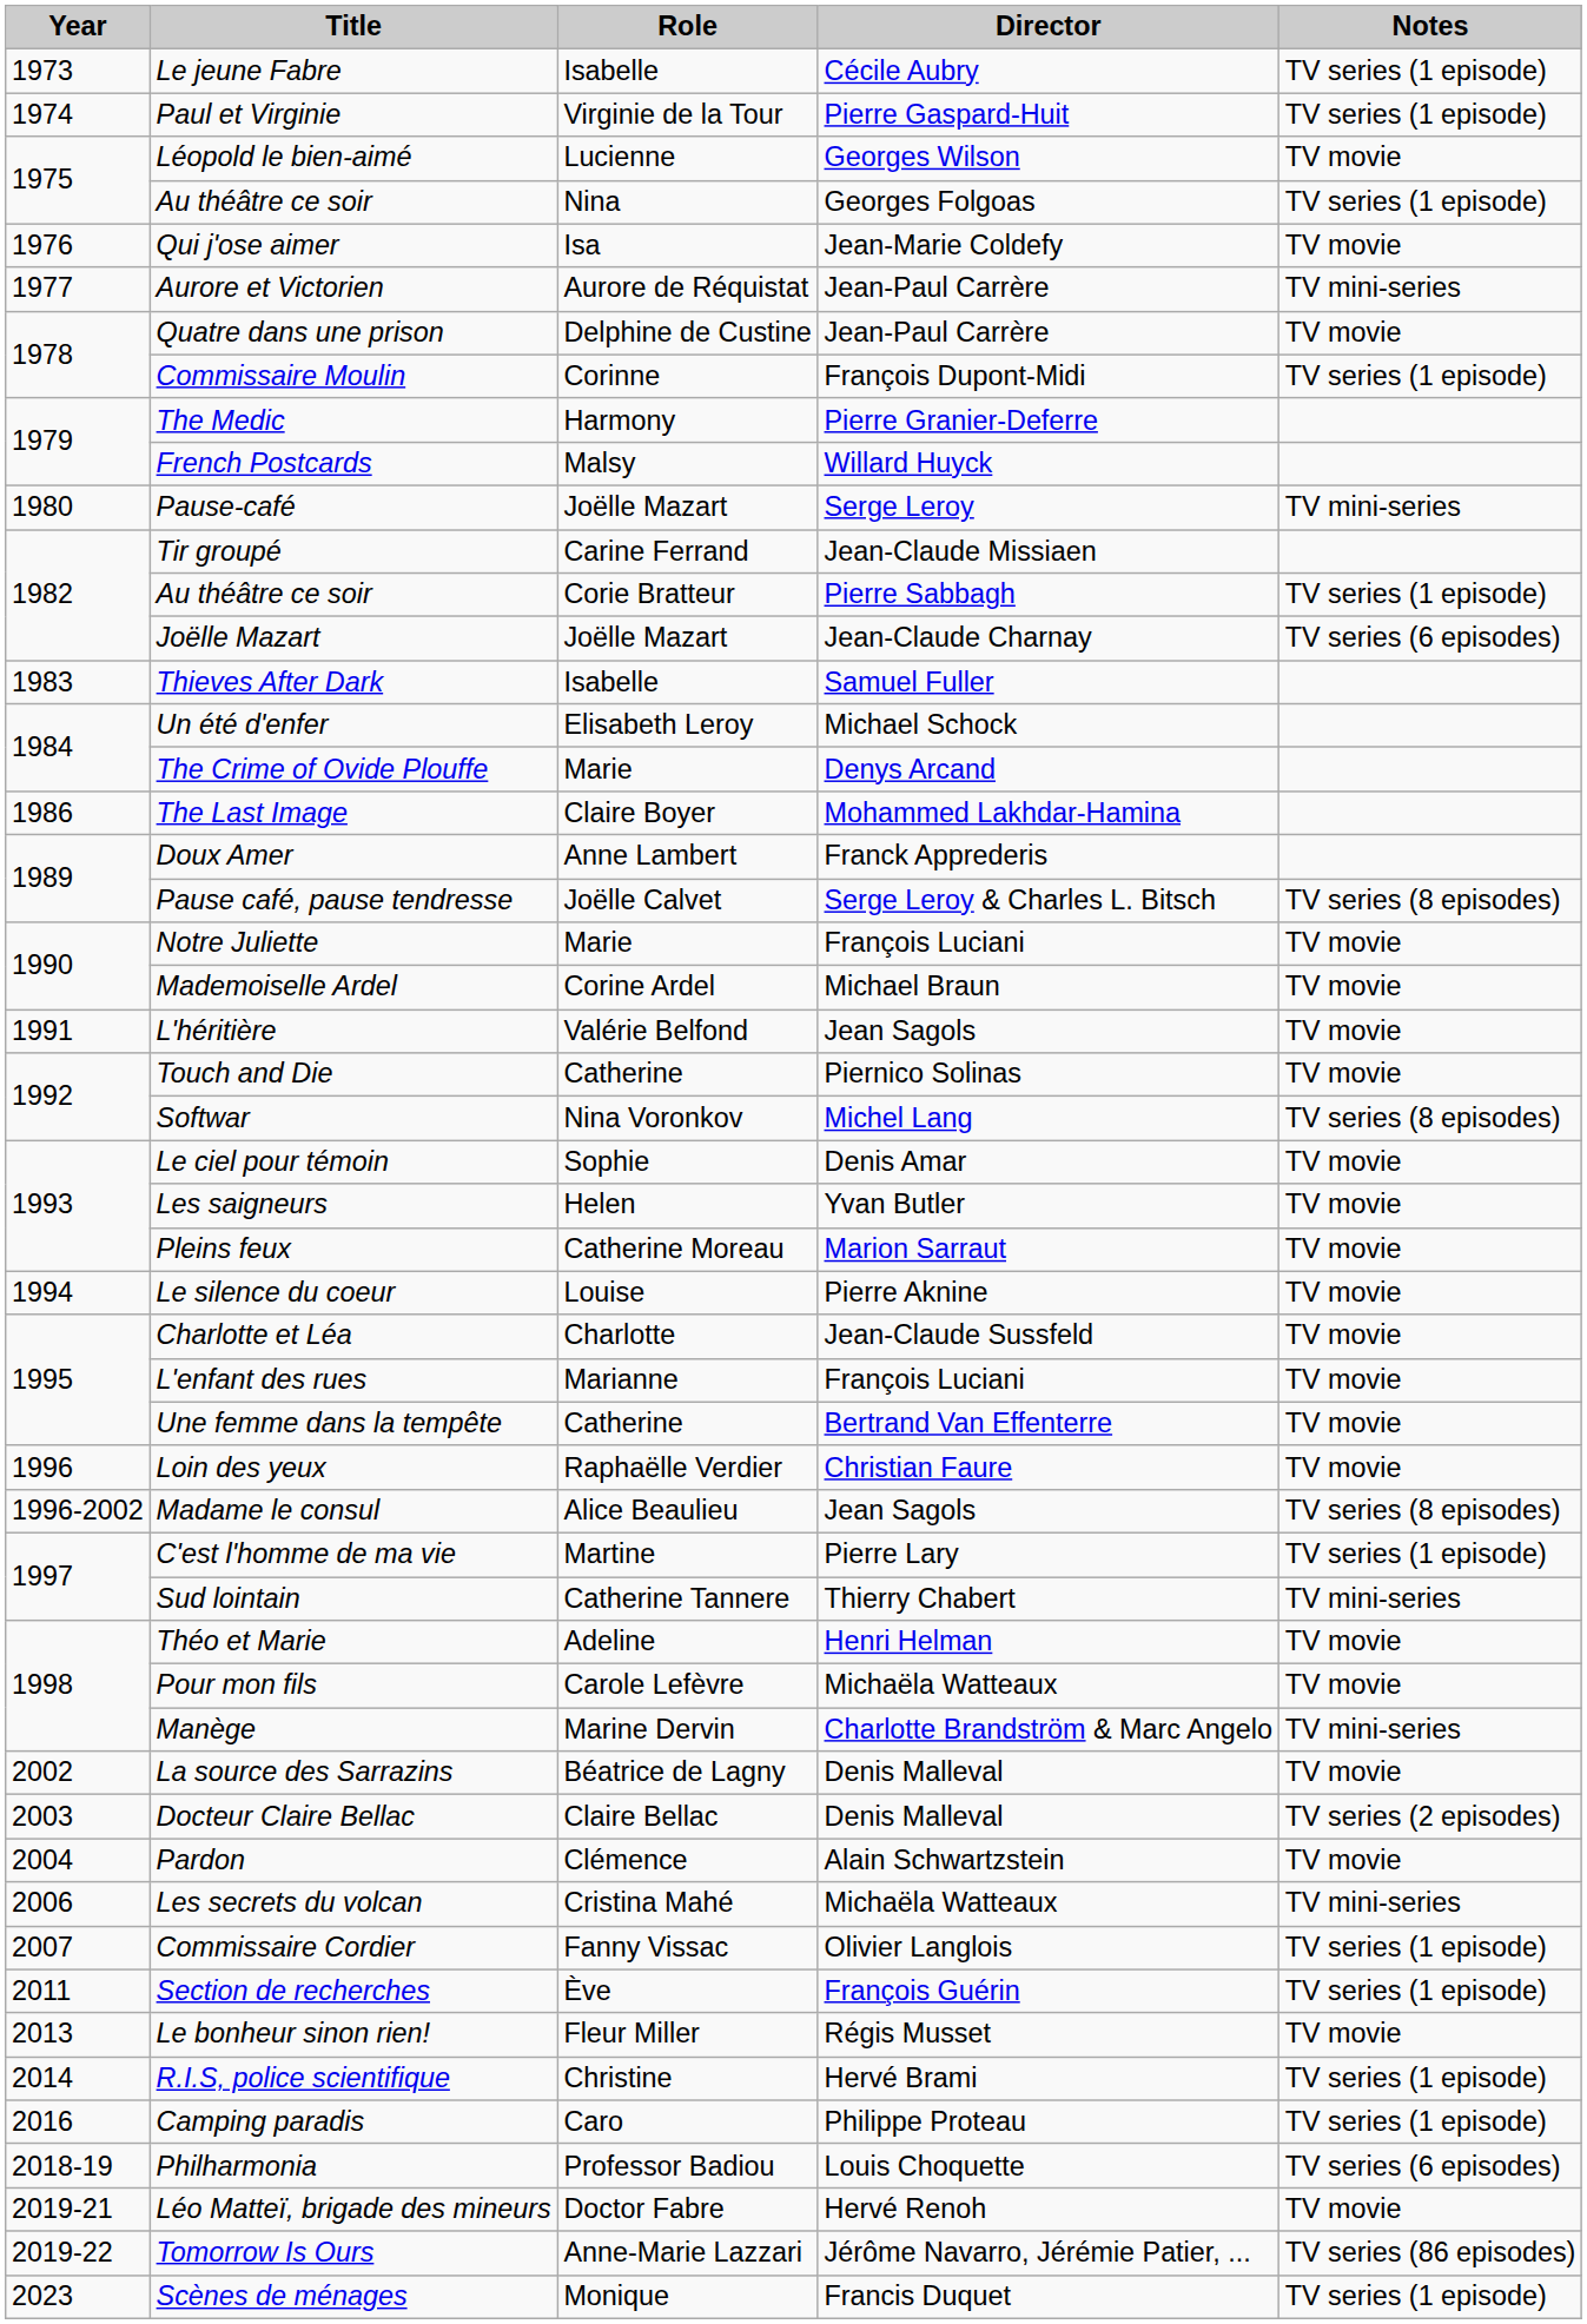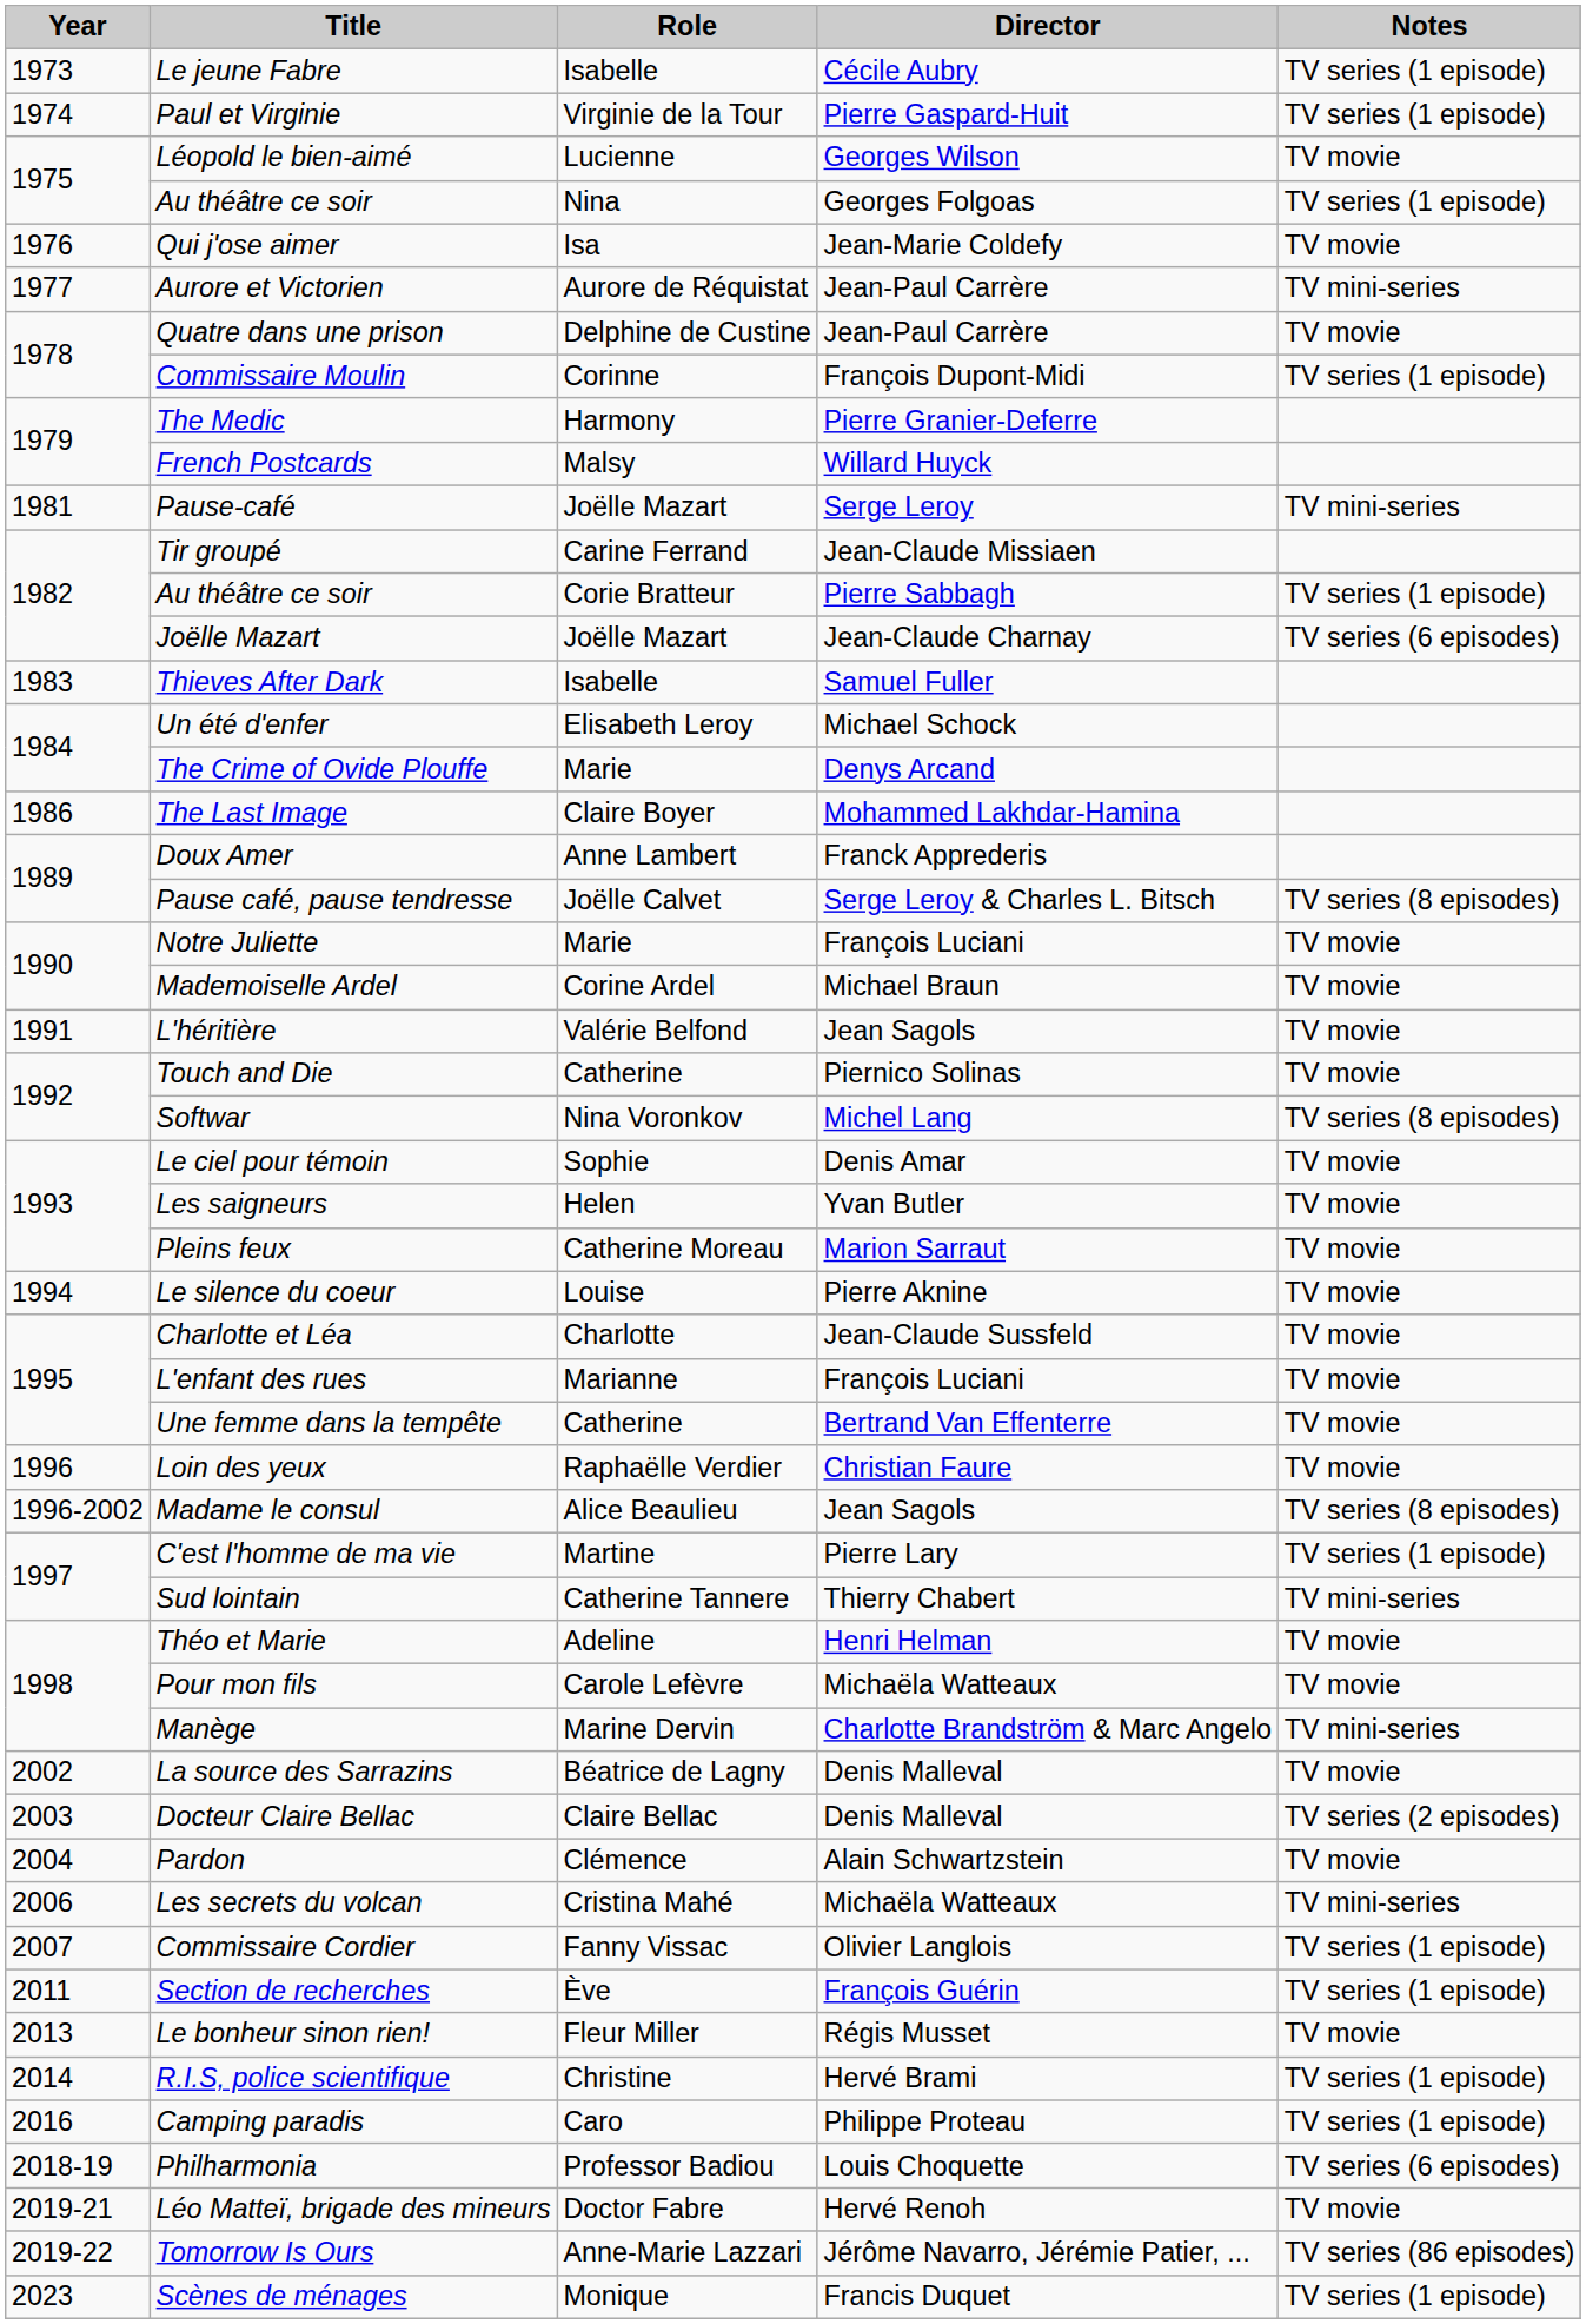Pause-café | Year: 1980 -> 1981
